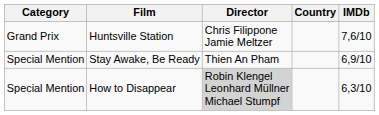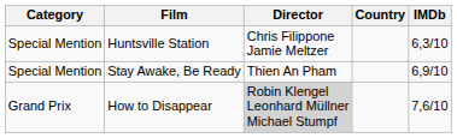Huntsville Station | Category: Grand Prix -> Special Mention
Huntsville Station | IMDb: 7,6/10 -> 6,3/10
How to Disappear | Category: Special Mention -> Grand Prix
How to Disappear | IMDb: 6,3/10 -> 7,6/10
